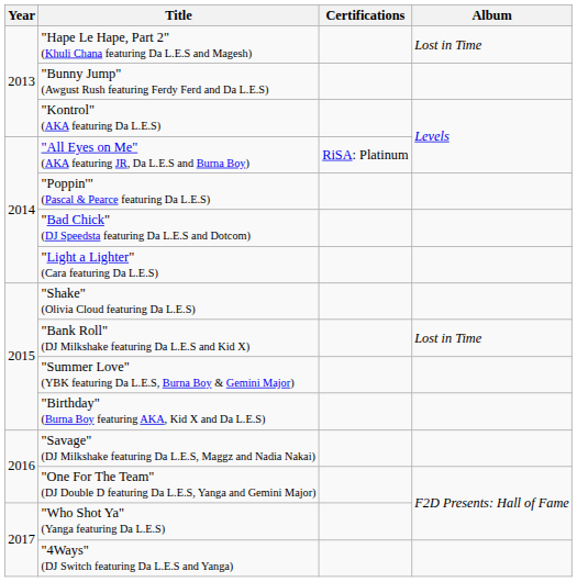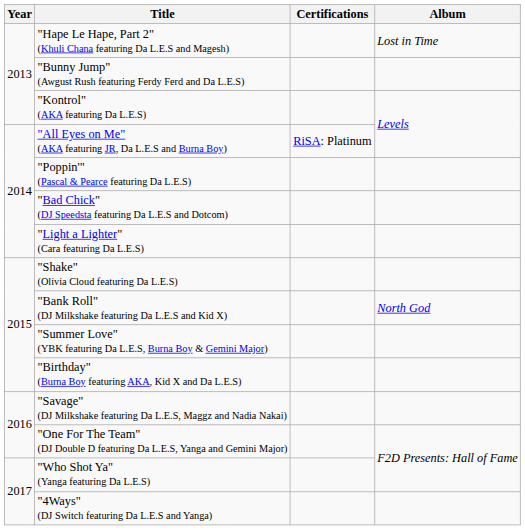"Bank Roll" (DJ Milkshake featuring Da L.E.S and Kid X) | Album: Lost in Time -> North God
